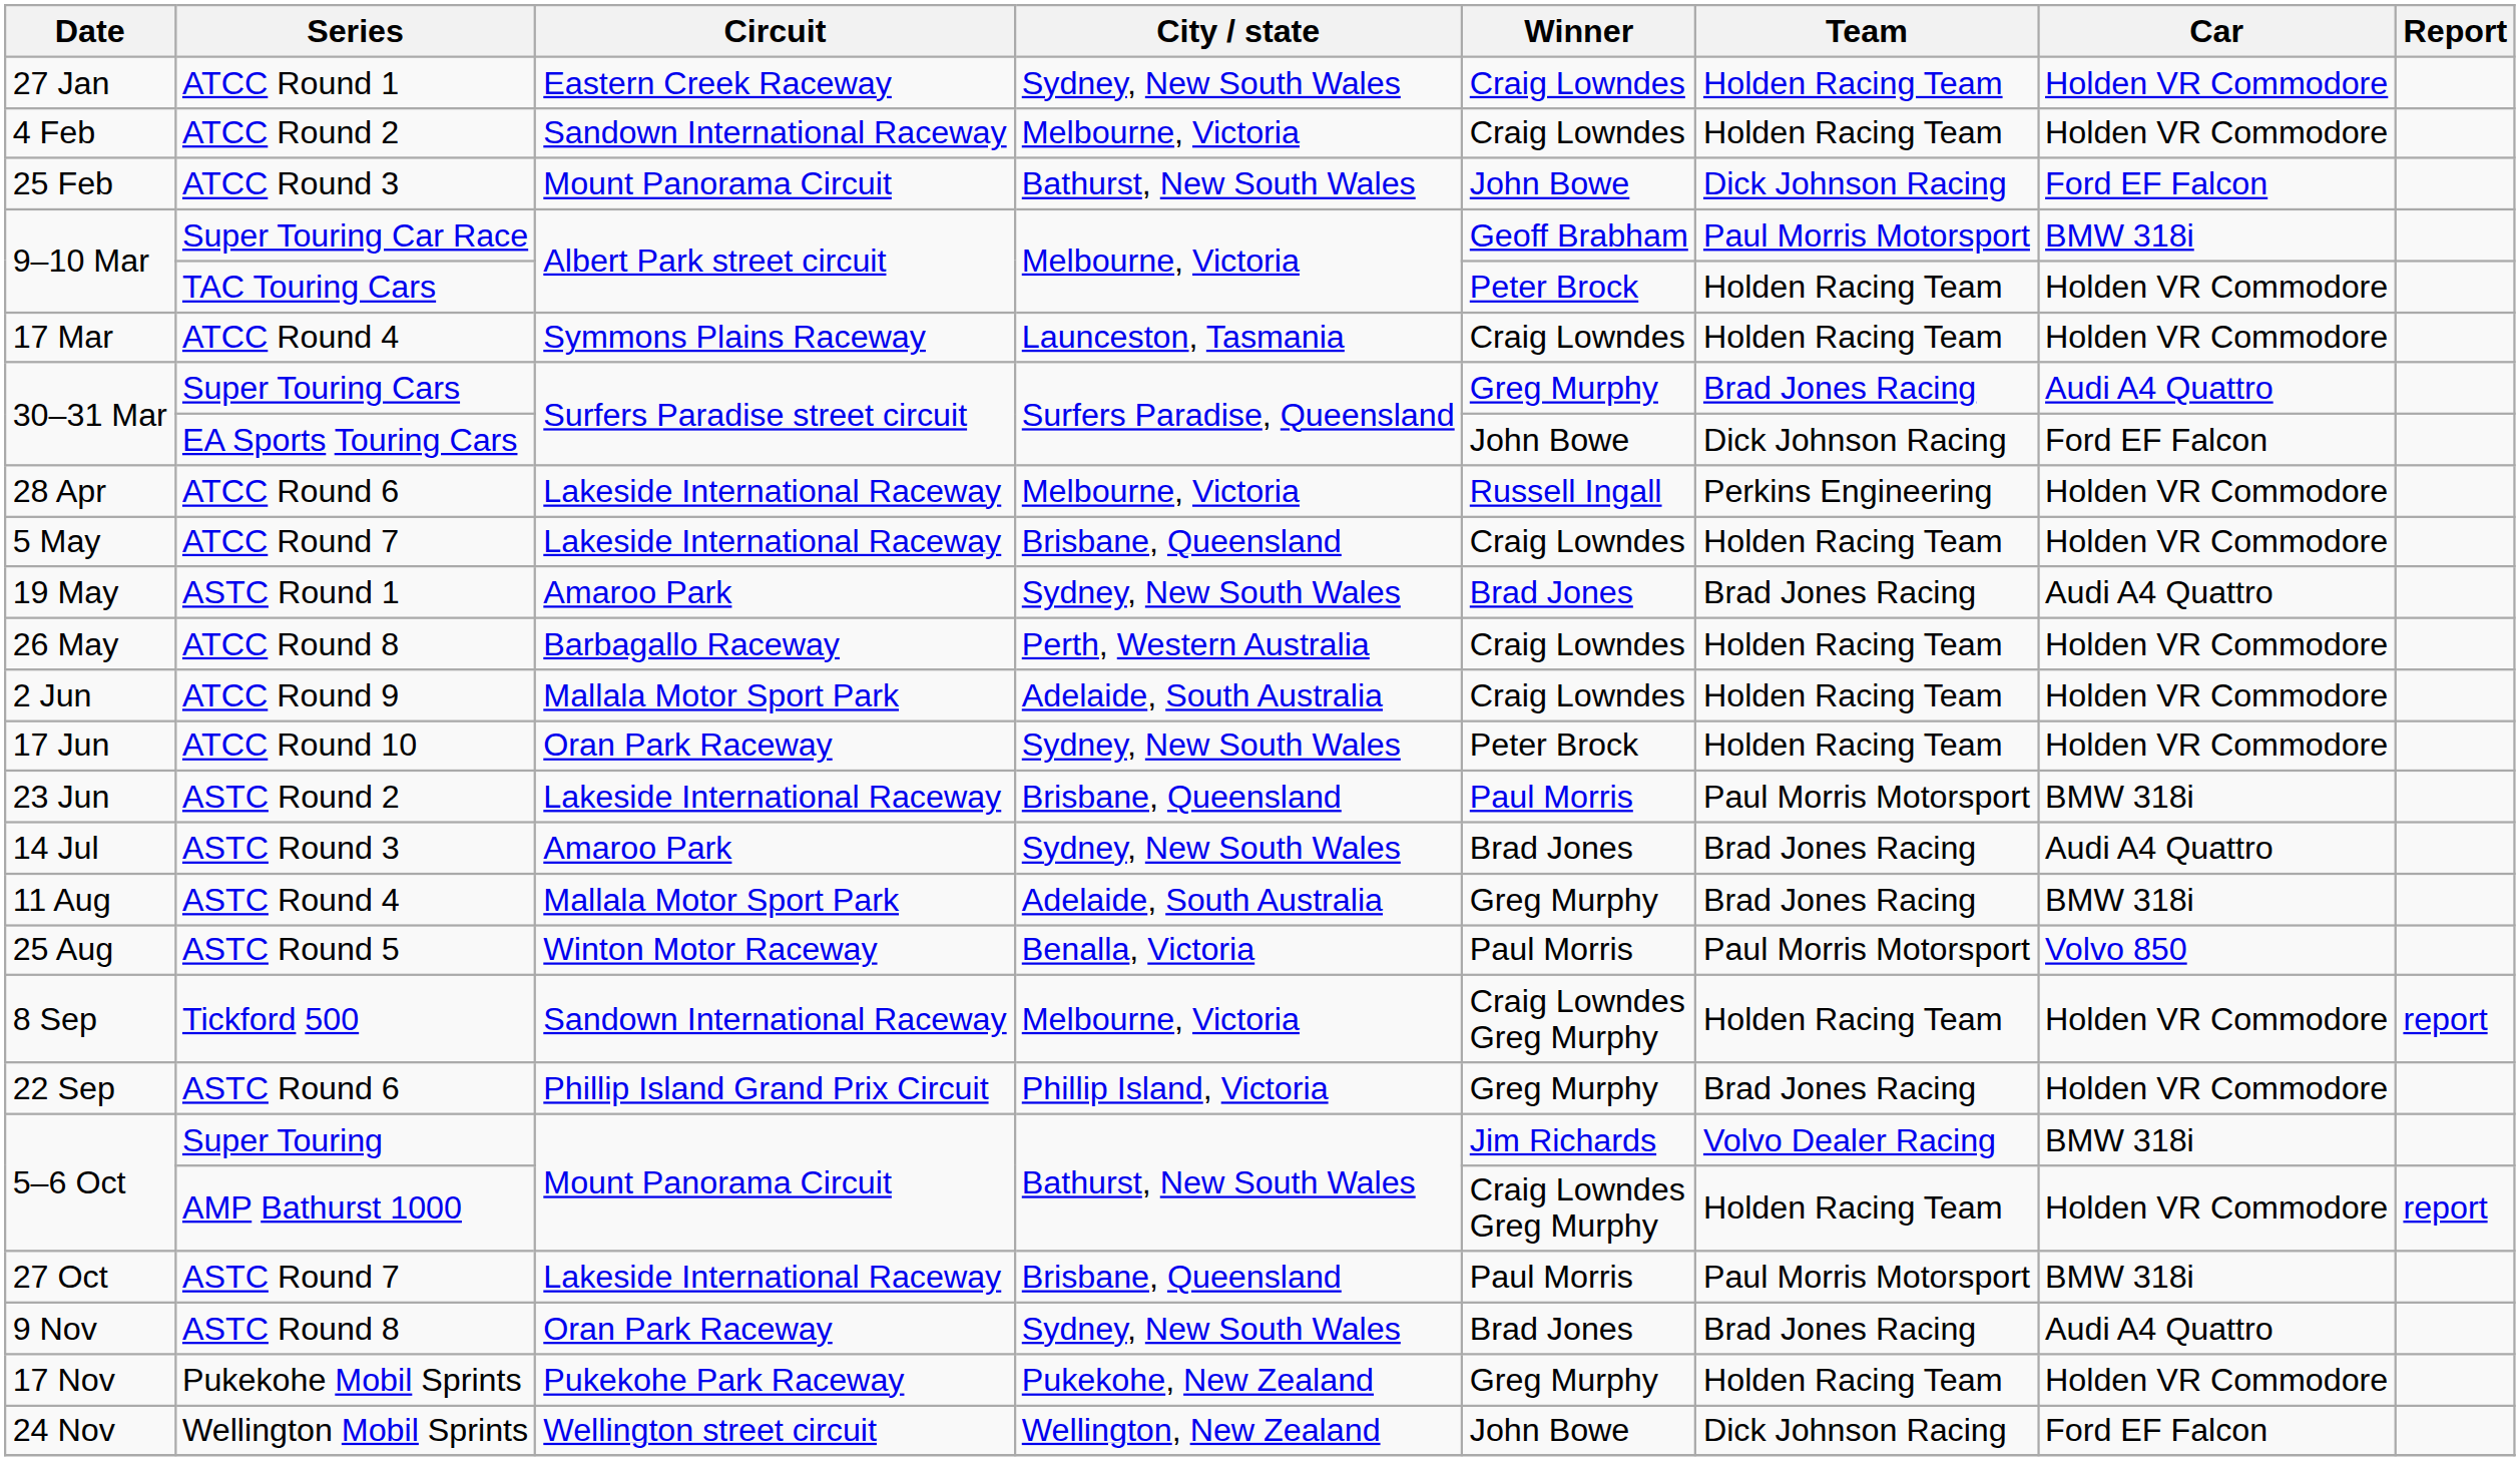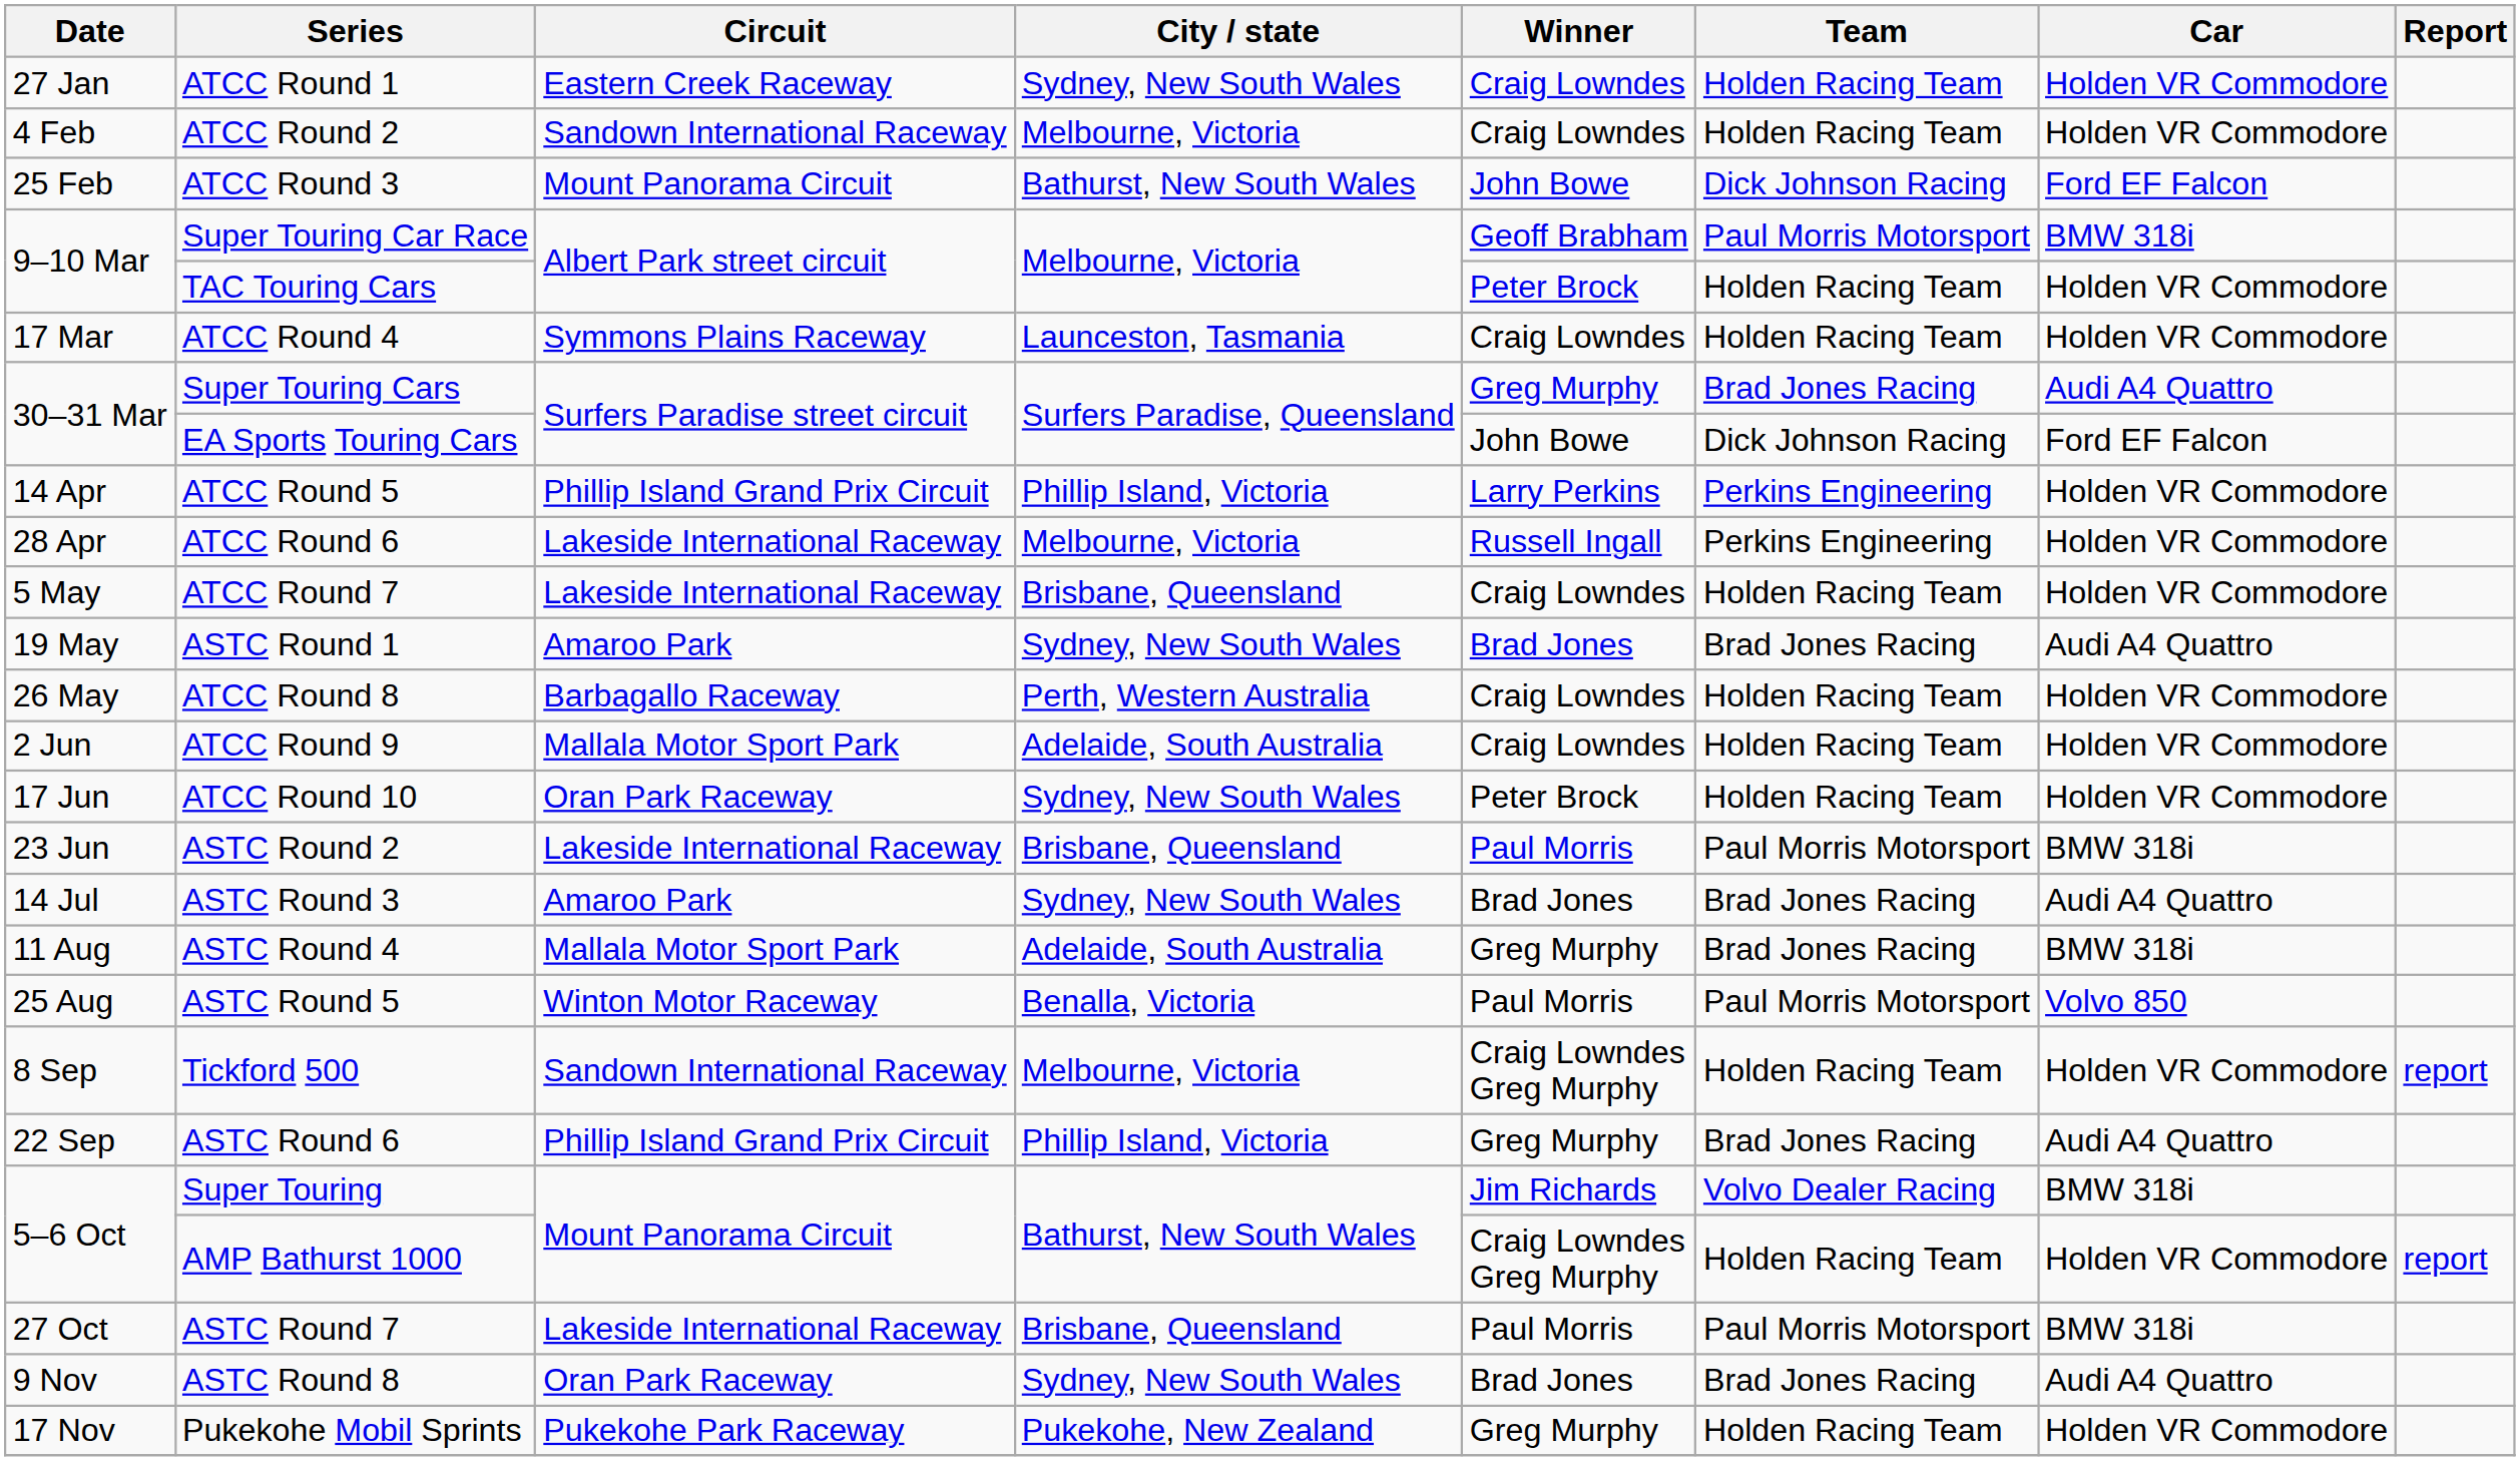+ row: 14 Apr | ATCC Round 5 | Phillip Island Grand Prix Circuit | Phillip Island, Victoria | Larry Perkins | Perkins Engineering | Holden VR Commodore
ASTC Round 6 | Car: Holden VR Commodore -> Audi A4 Quattro
- row: 24 Nov | Wellington Mobil Sprints | Wellington street circuit | Wellington, New Zealand | John Bowe | Dick Johnson Racing | Ford EF Falcon
